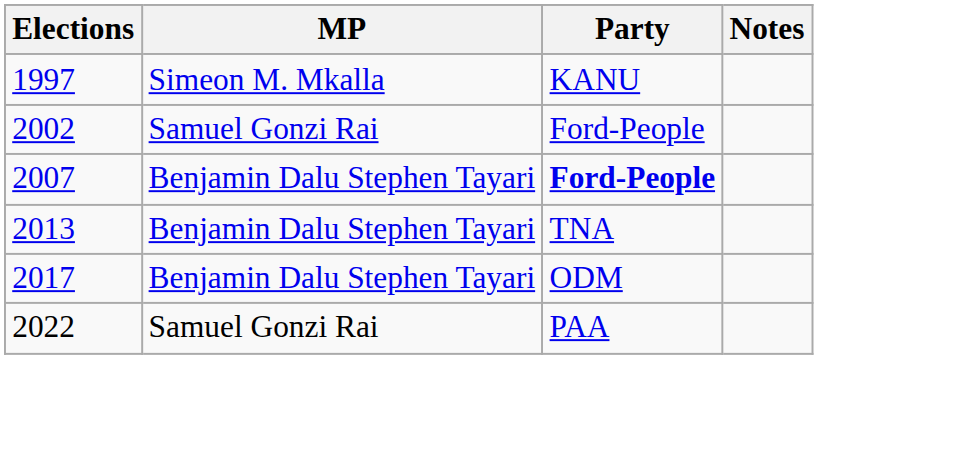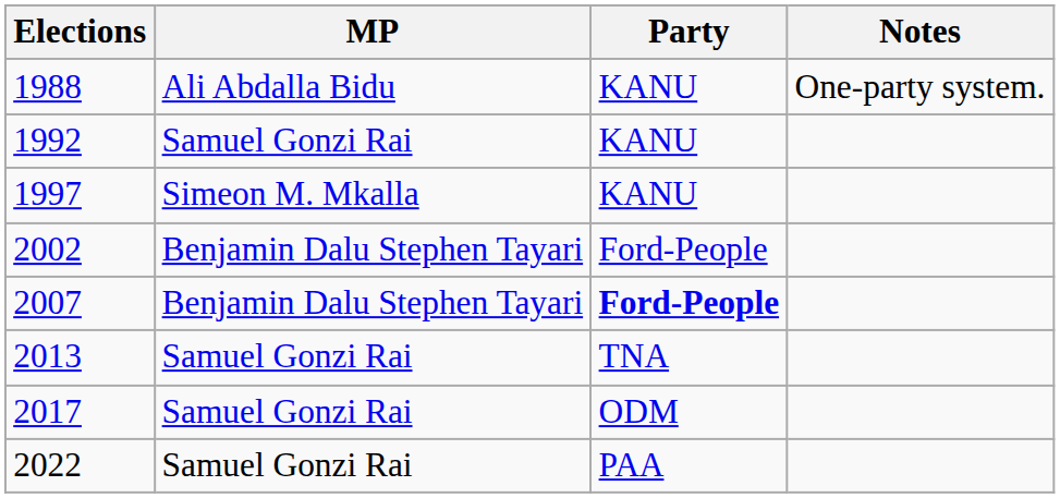+ row: 1988 | Ali Abdalla Bidu | KANU | One-party system.
+ row: 1992 | Samuel Gonzi Rai | KANU
2002 | MP: Samuel Gonzi Rai -> Benjamin Dalu Stephen Tayari
2013 | MP: Benjamin Dalu Stephen Tayari -> Samuel Gonzi Rai
2017 | MP: Benjamin Dalu Stephen Tayari -> Samuel Gonzi Rai
